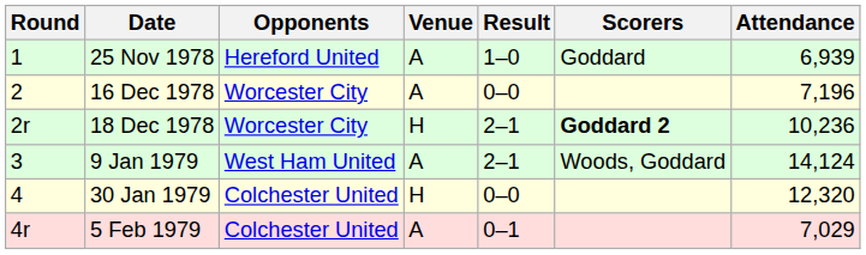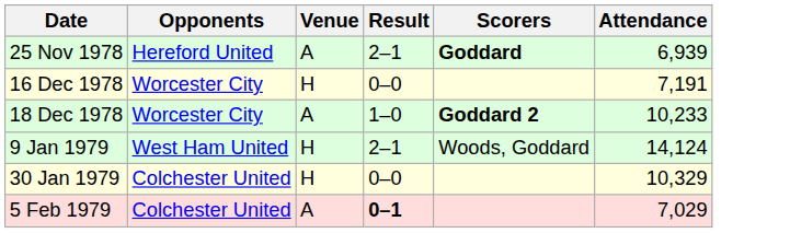- column: Round | 1 | 2 | 2r | 3 | 4 | 4r
25 Nov 1978 | Result: 1–0 -> 2–1
25 Nov 1978 | Scorers: normal -> bold
16 Dec 1978 | Venue: A -> H
16 Dec 1978 | Attendance: 7,196 -> 7,191
18 Dec 1978 | Venue: H -> A
18 Dec 1978 | Result: 2–1 -> 1–0
18 Dec 1978 | Attendance: 10,236 -> 10,233
9 Jan 1979 | Venue: A -> H
30 Jan 1979 | Attendance: 12,320 -> 10,329
5 Feb 1979 | Result: normal -> bold
